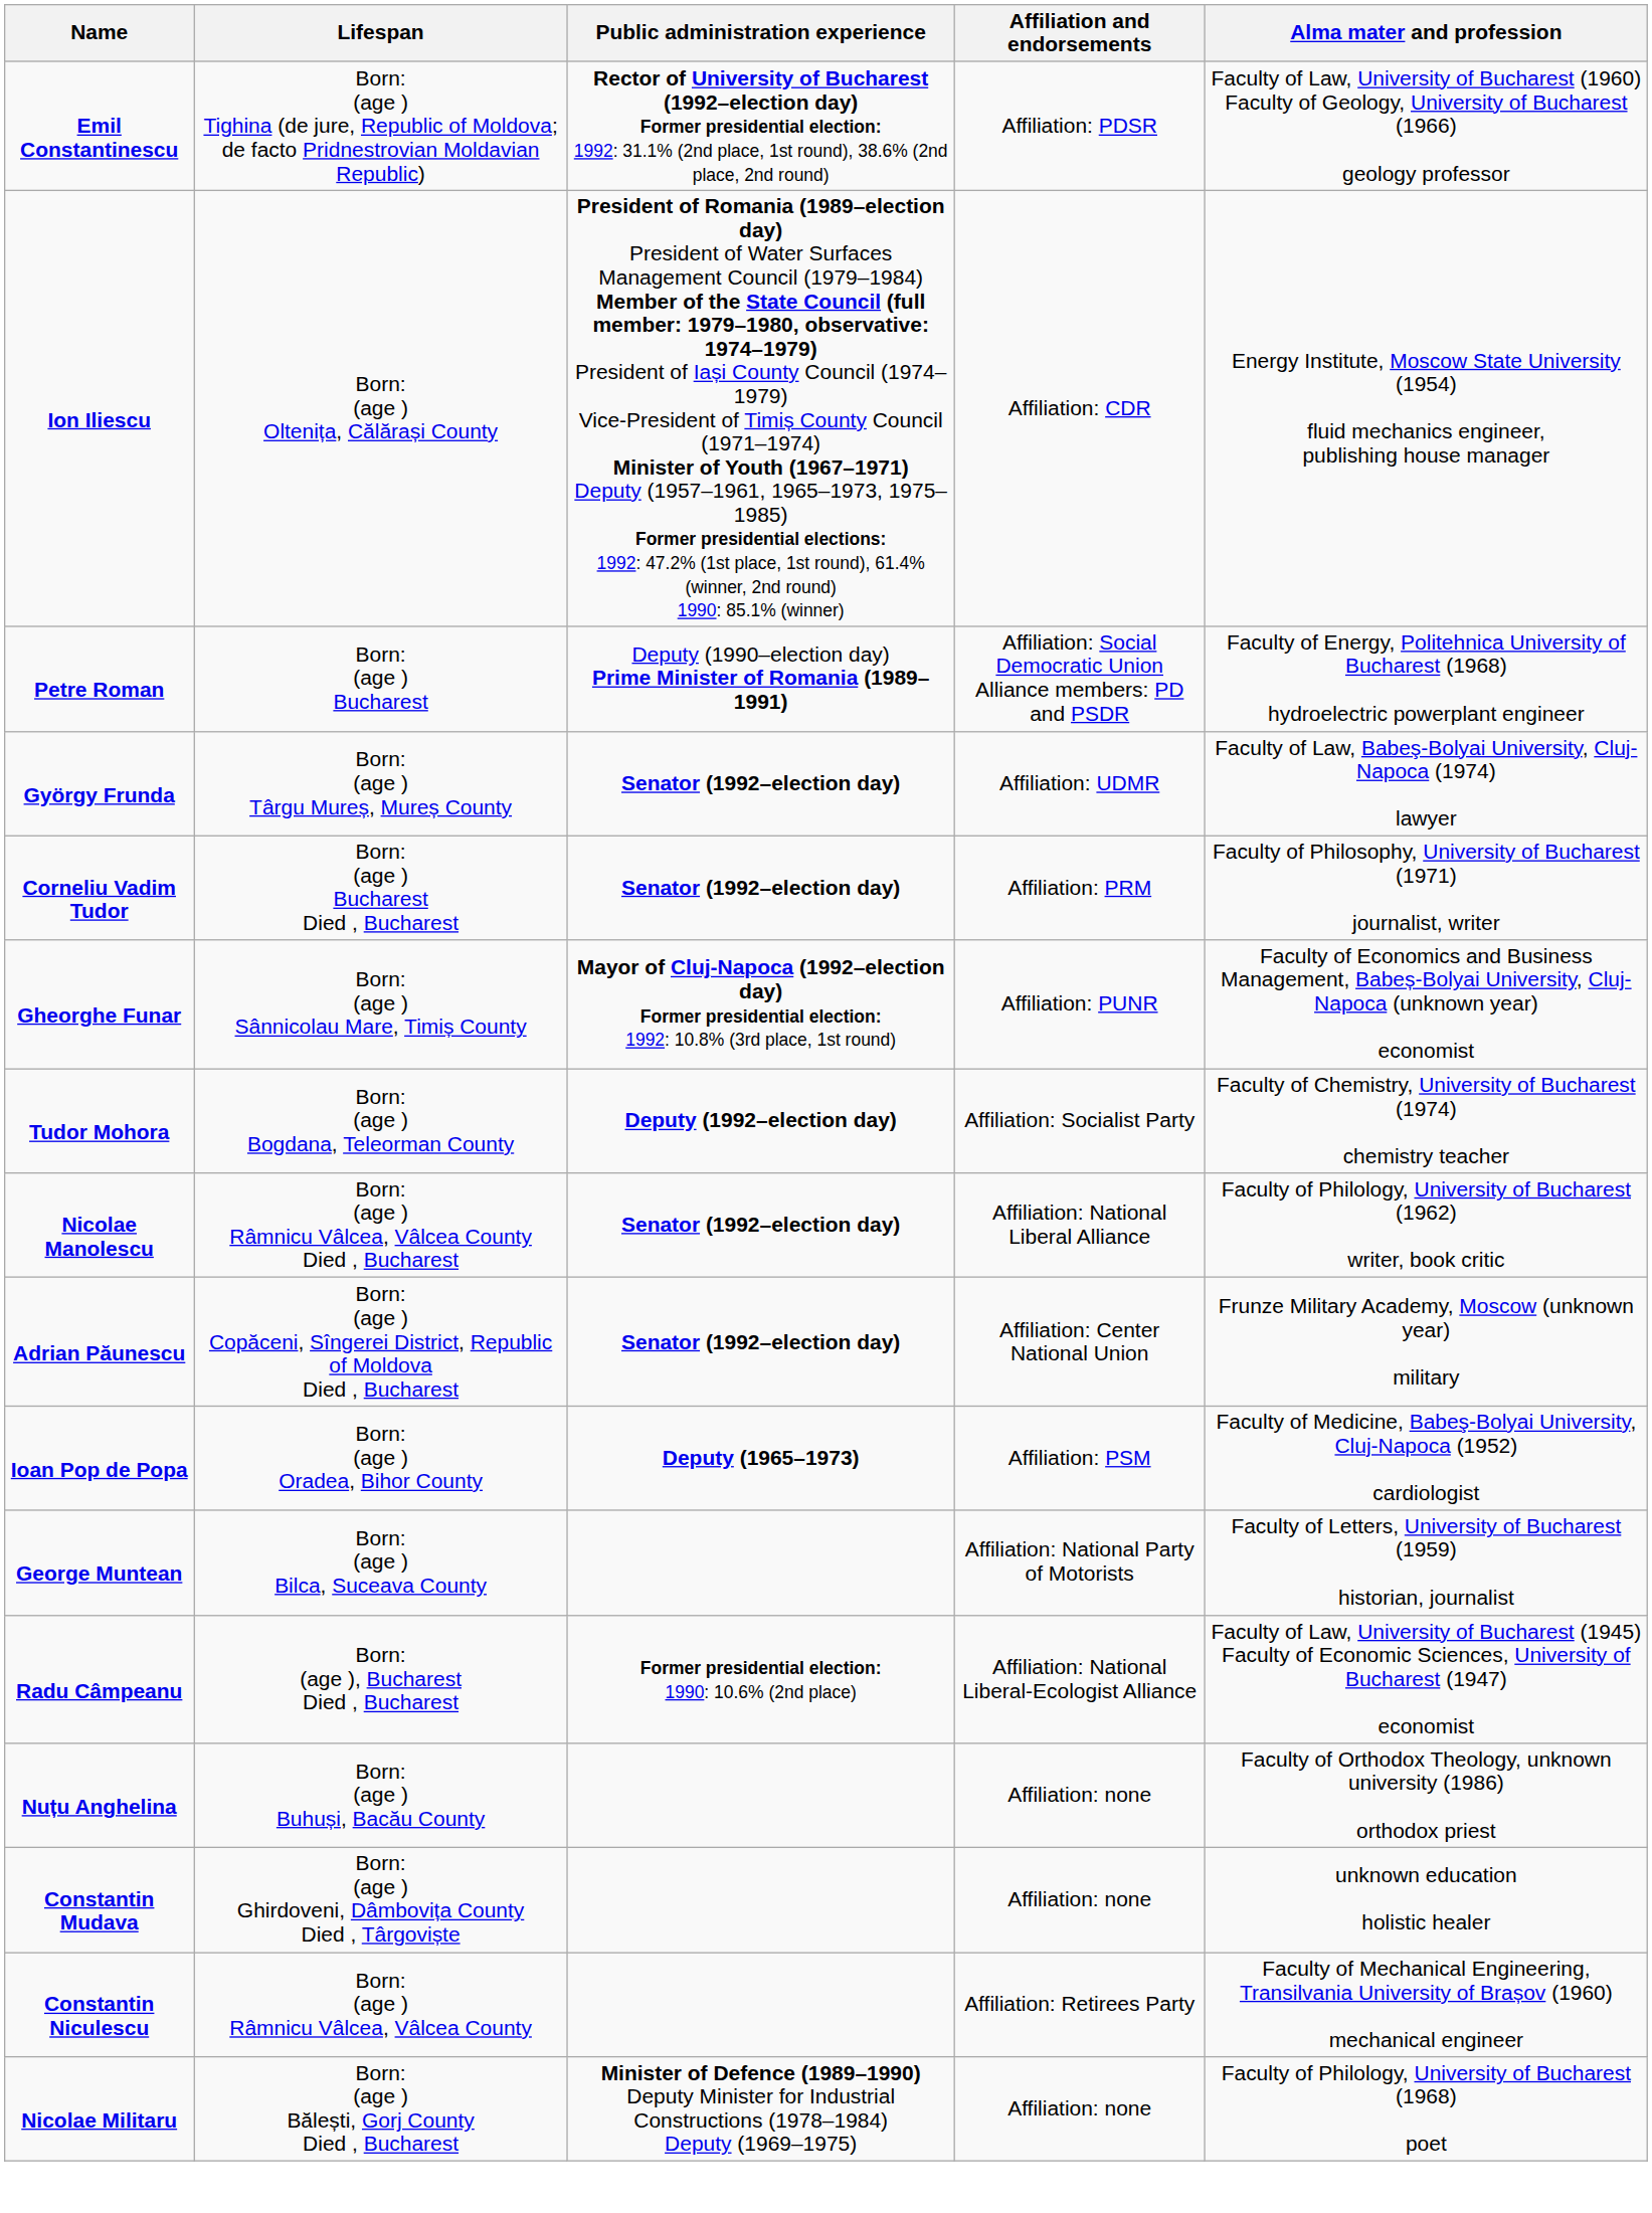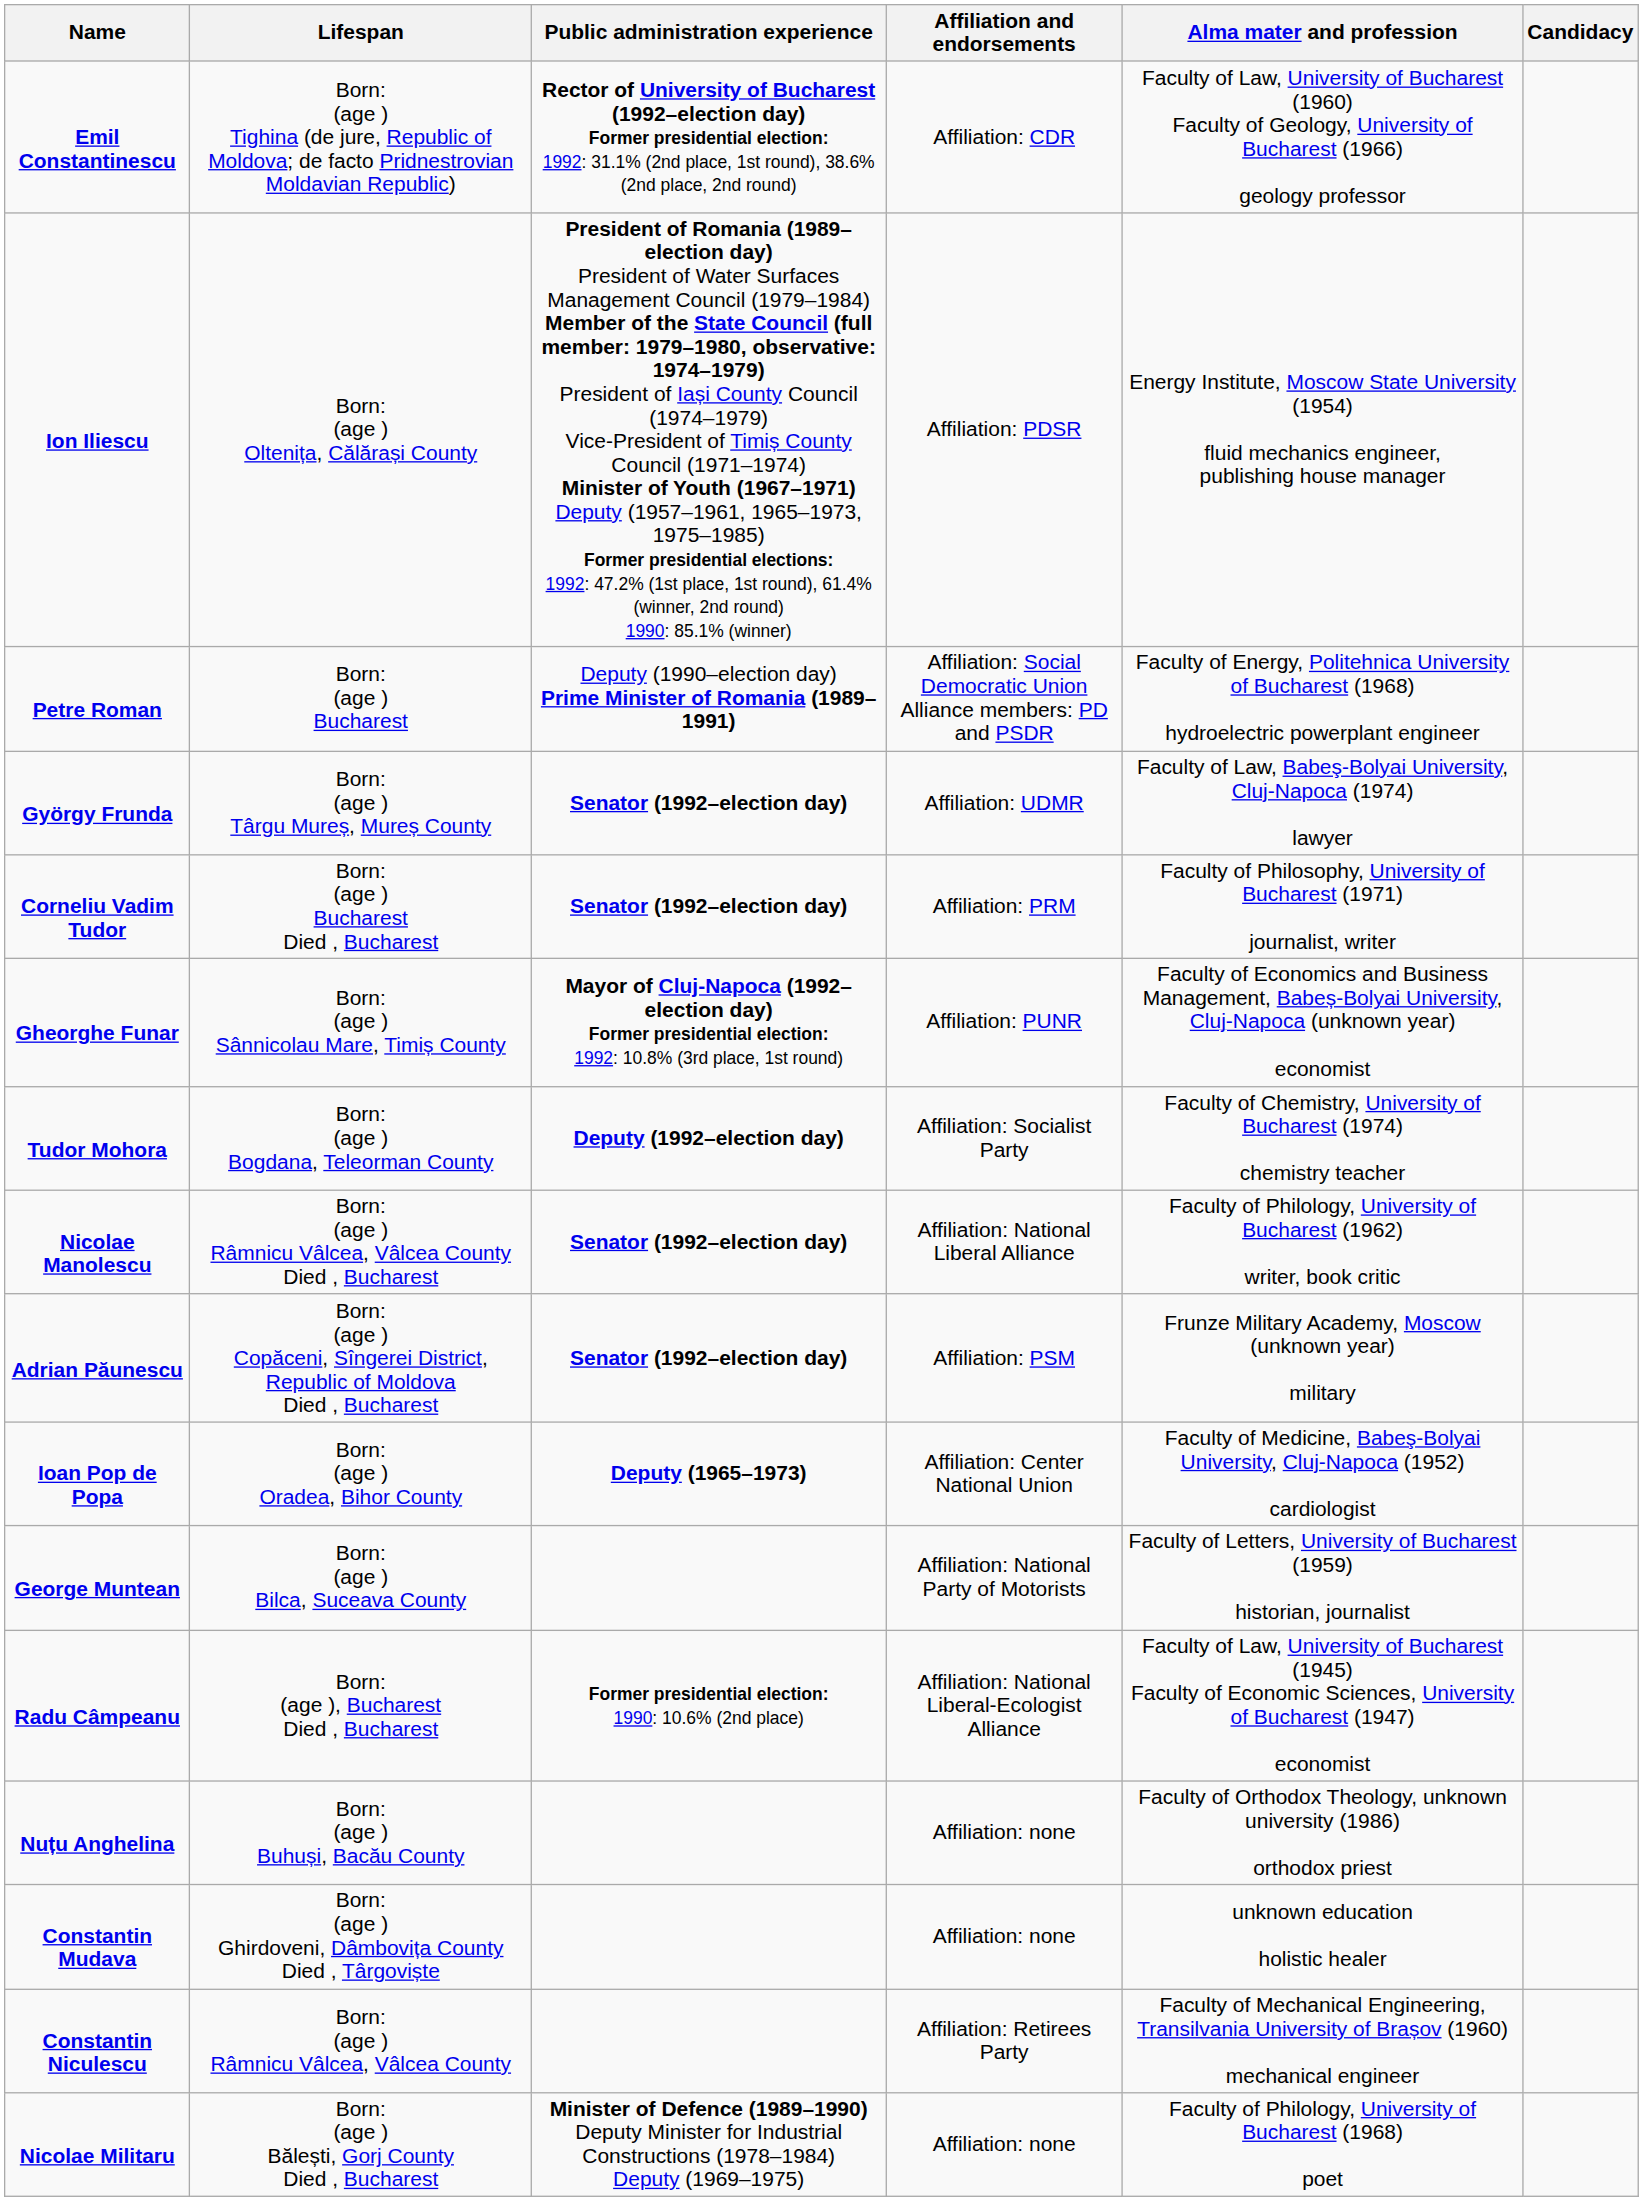+ column: Candidacy
Emil Constantinescu | Affiliation and endorsements: Affiliation: PDSR -> Affiliation: CDR
Ion Iliescu | Affiliation and endorsements: Affiliation: CDR -> Affiliation: PDSR
Adrian Păunescu | Affiliation and endorsements: Affiliation: Center National Union -> Affiliation: PSM
Ioan Pop de Popa | Affiliation and endorsements: Affiliation: PSM -> Affiliation: Center National Union
